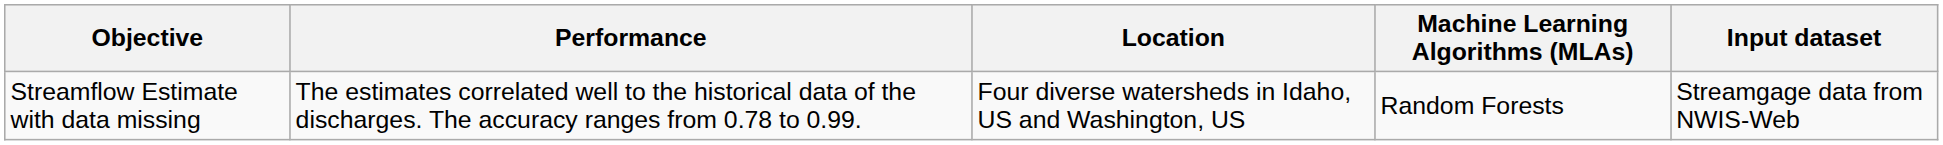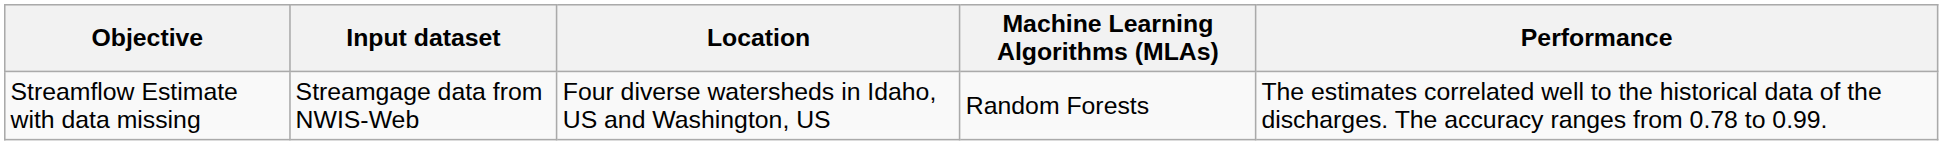columns swapped: Input dataset <-> Performance
